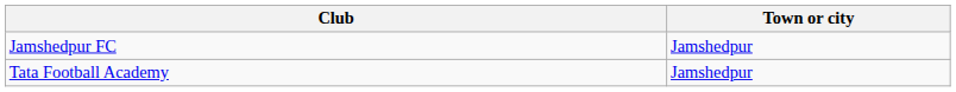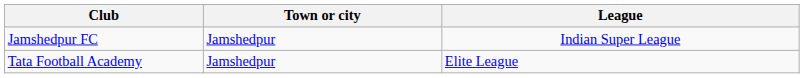+ column: League | Indian Super League | Elite League
